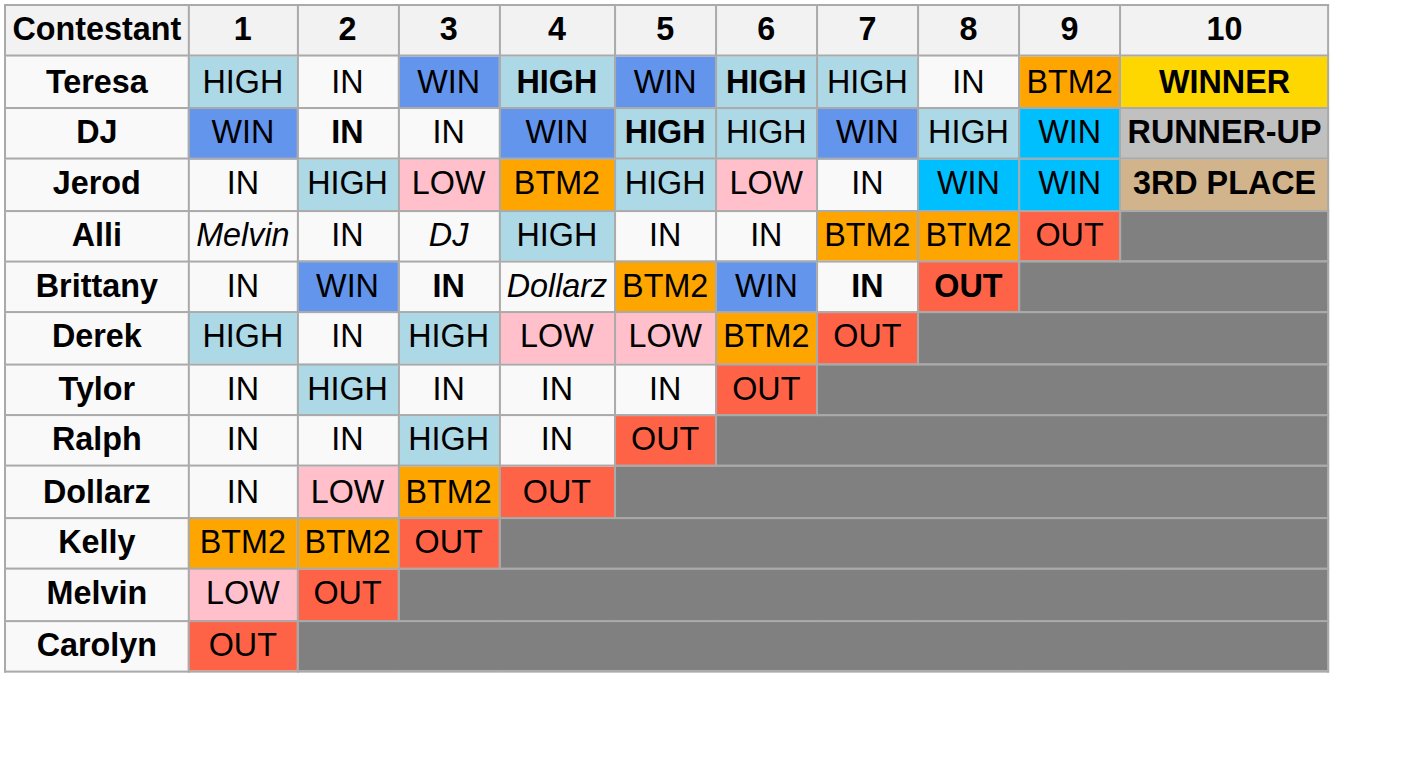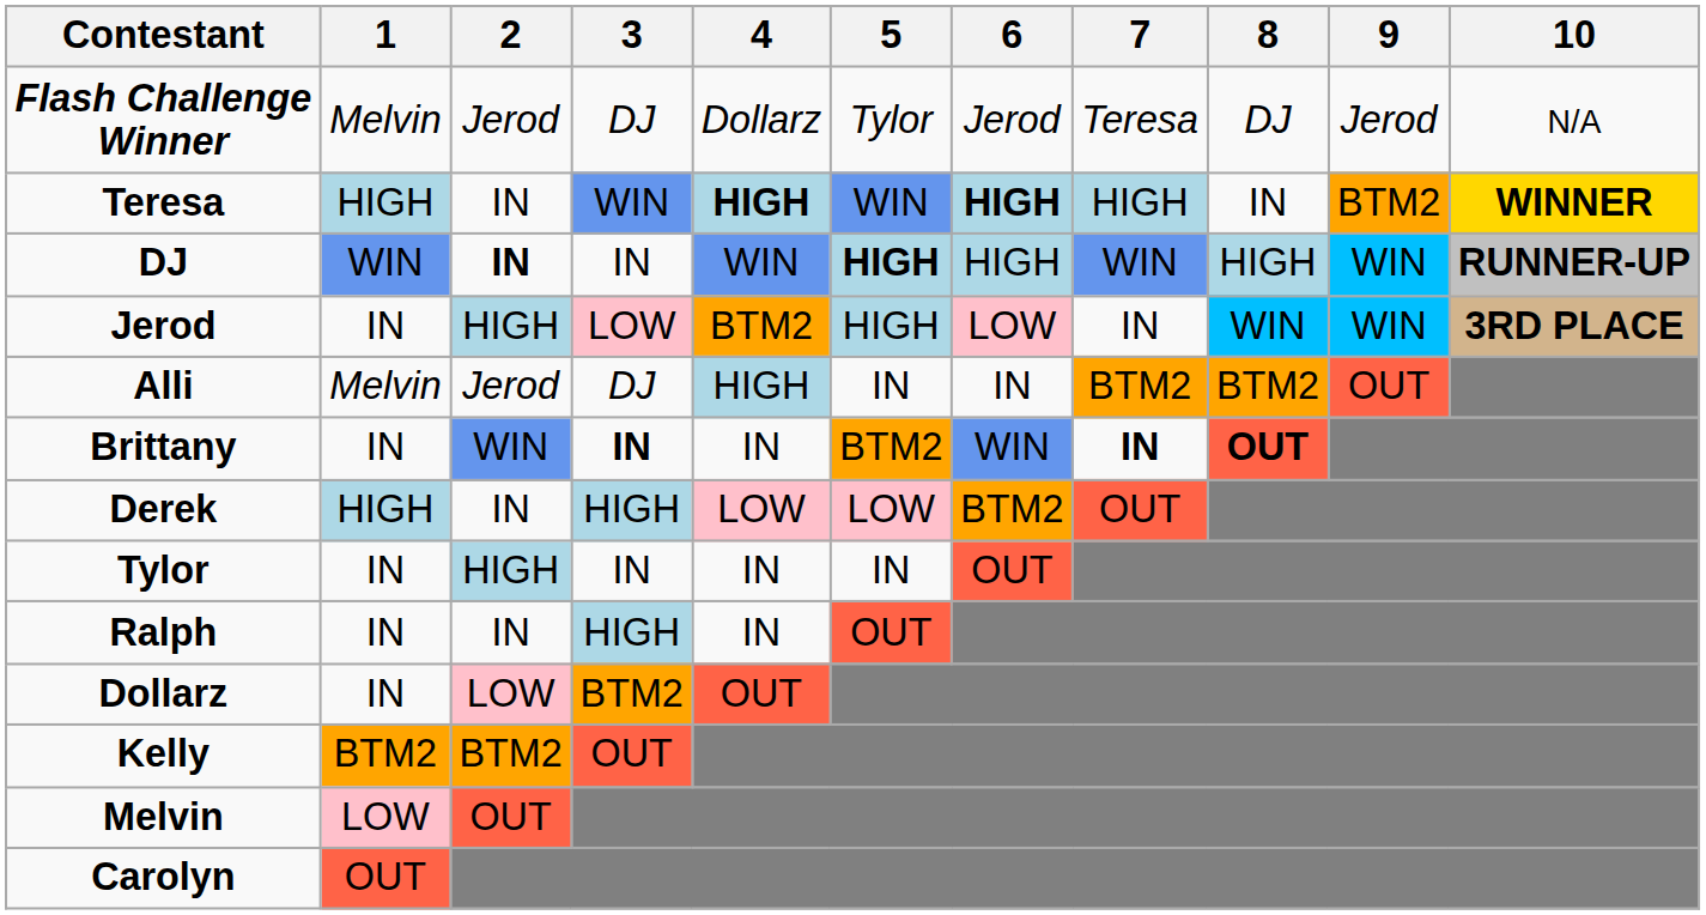+ row: Flash Challenge Winner | Melvin | Jerod | DJ | Dollarz | Tylor | Jerod | Teresa | DJ | Jerod | N/A
Alli | 2: IN -> Jerod
Brittany | 4: Dollarz -> IN
